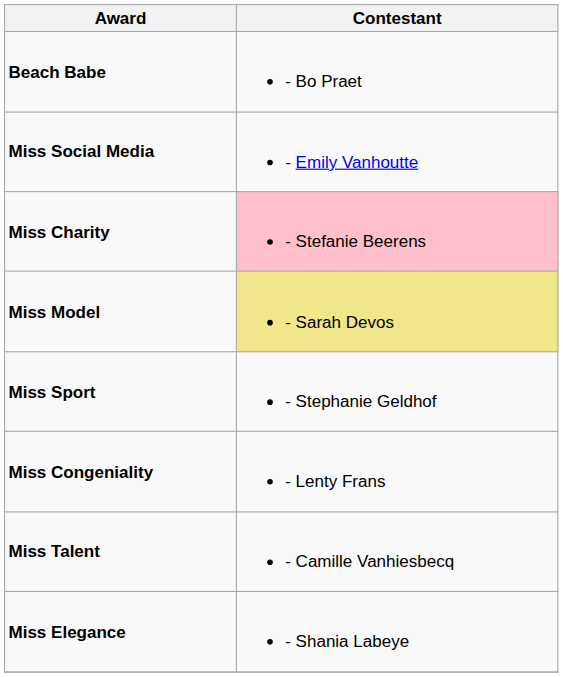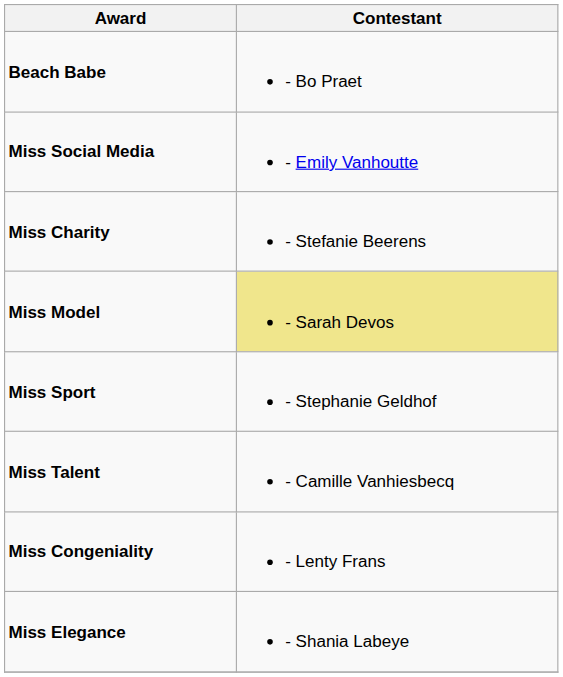Miss Charity | Contestant: pink background -> no background
rows swapped: Miss Congeniality <-> Miss Talent
